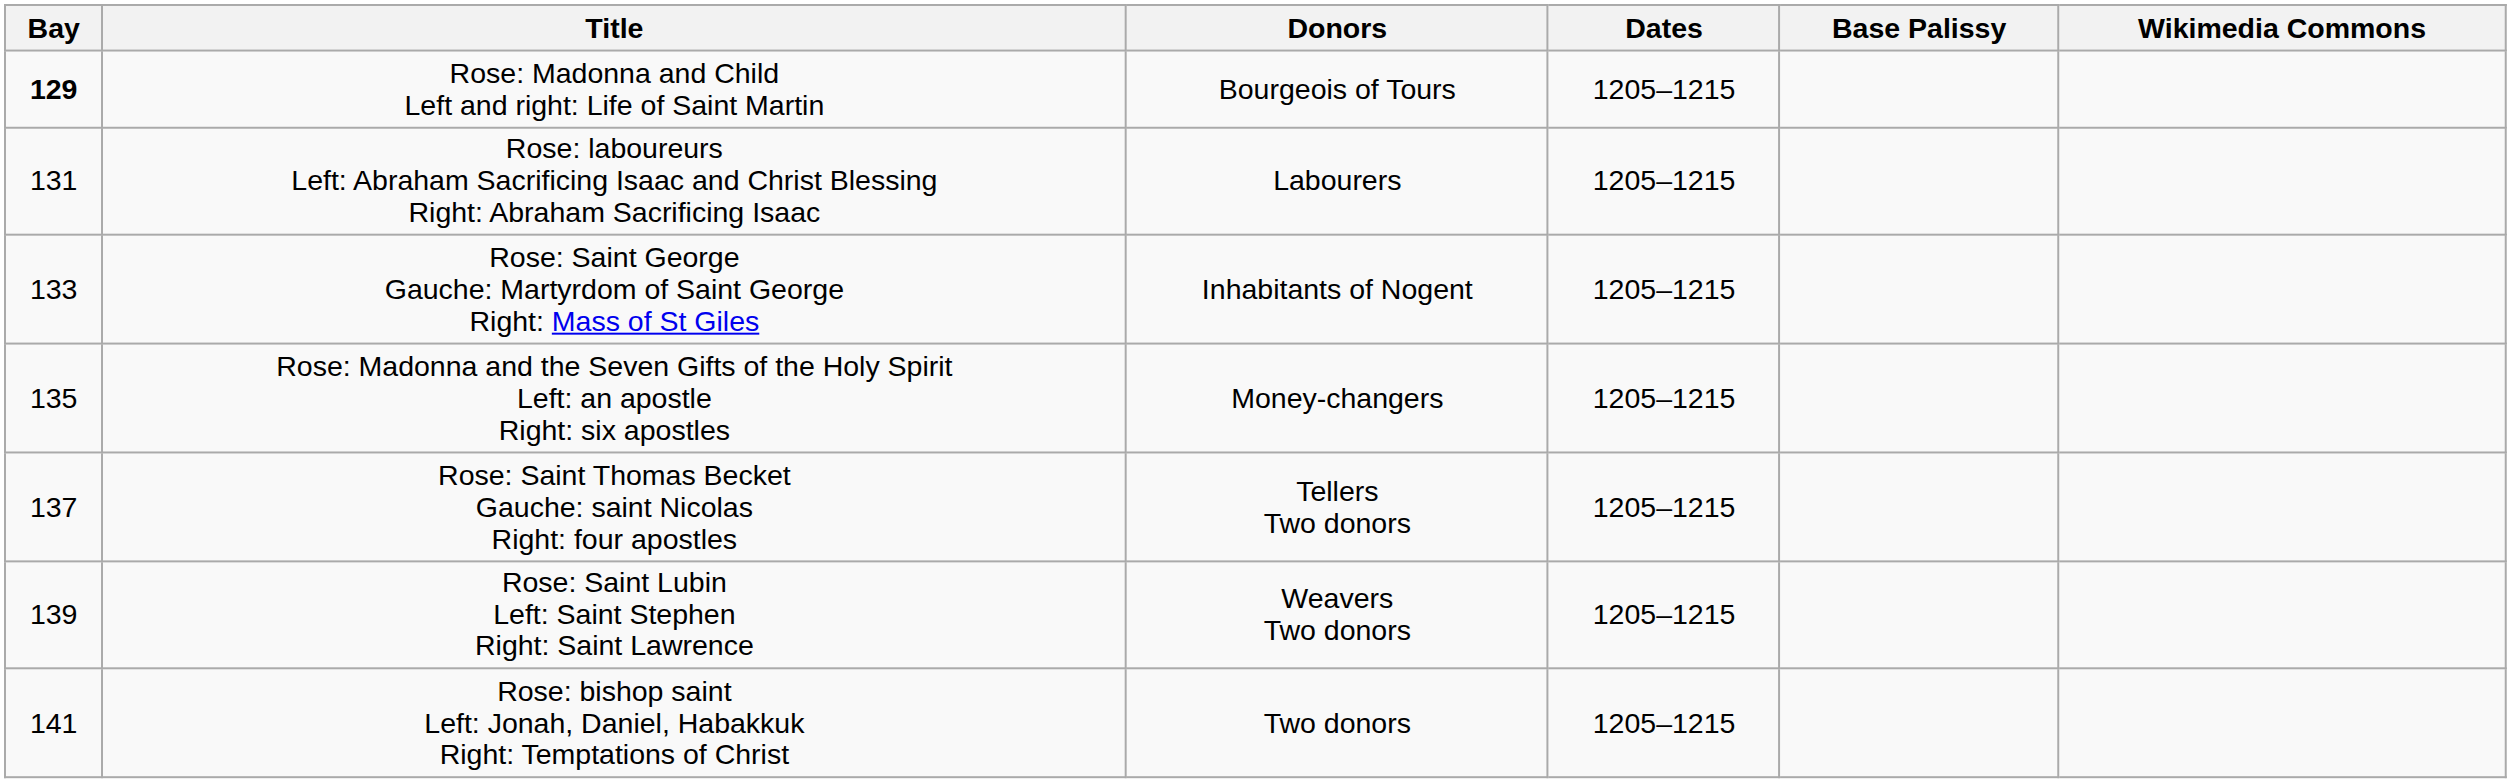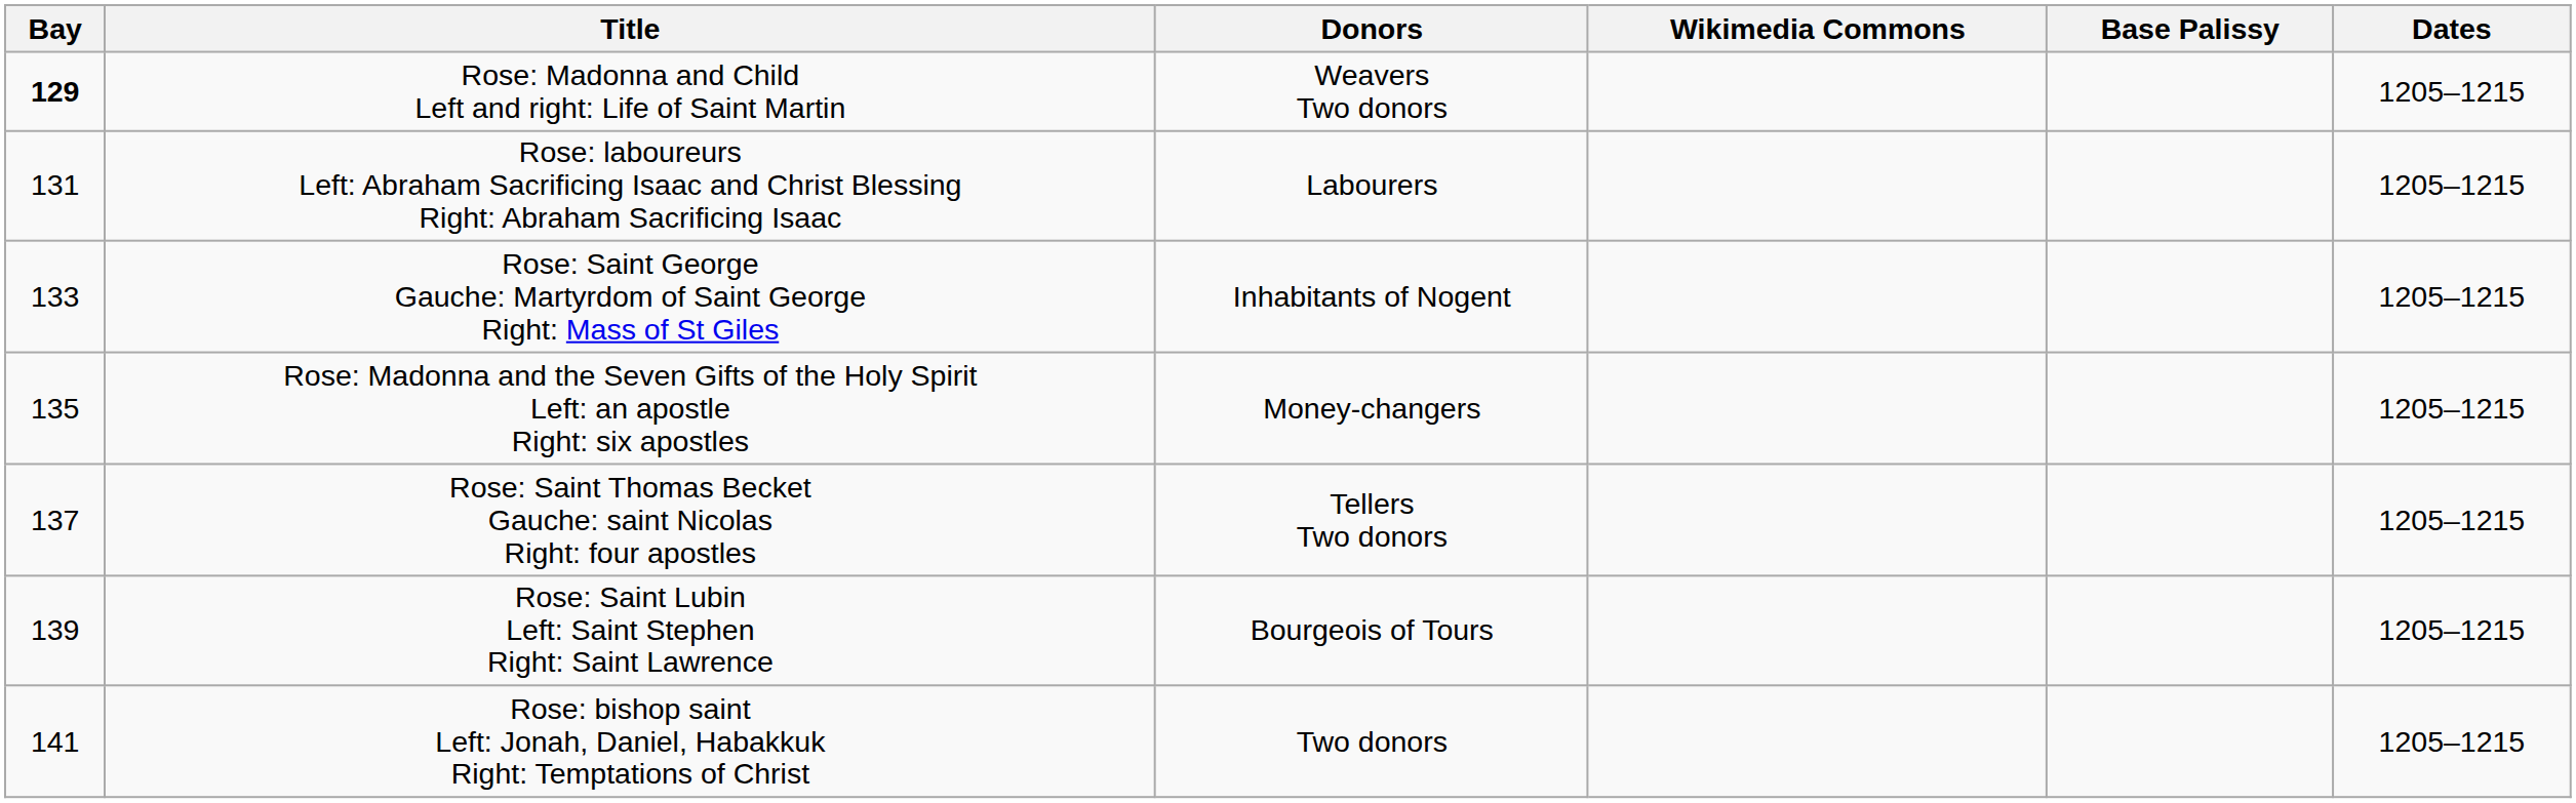columns swapped: Dates <-> Wikimedia Commons
Rose: Madonna and Child Left and right: Life of Saint Martin | Donors: Bourgeois of Tours -> Weavers Two donors
Rose: Saint Lubin Left: Saint Stephen Right: Saint Lawrence | Donors: Weavers Two donors -> Bourgeois of Tours
